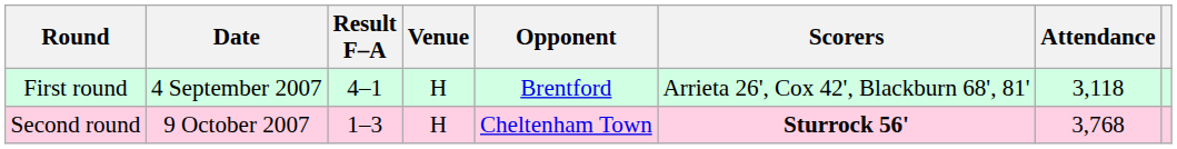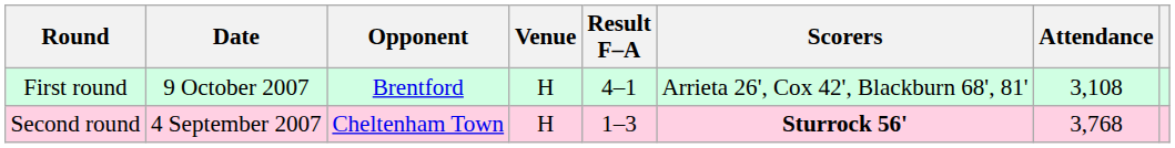columns swapped: Opponent <-> Result F–A
First round | Date: 4 September 2007 -> 9 October 2007
First round | Attendance: 3,118 -> 3,108
Second round | Date: 9 October 2007 -> 4 September 2007
